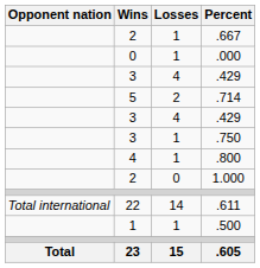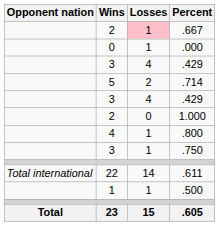.667 | Losses: no background -> pink background
rows swapped: 1.000 <-> .750
